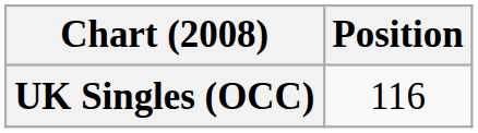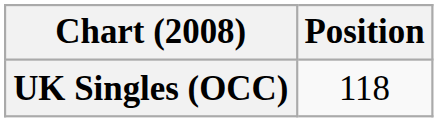UK Singles (OCC) | Position: 116 -> 118
